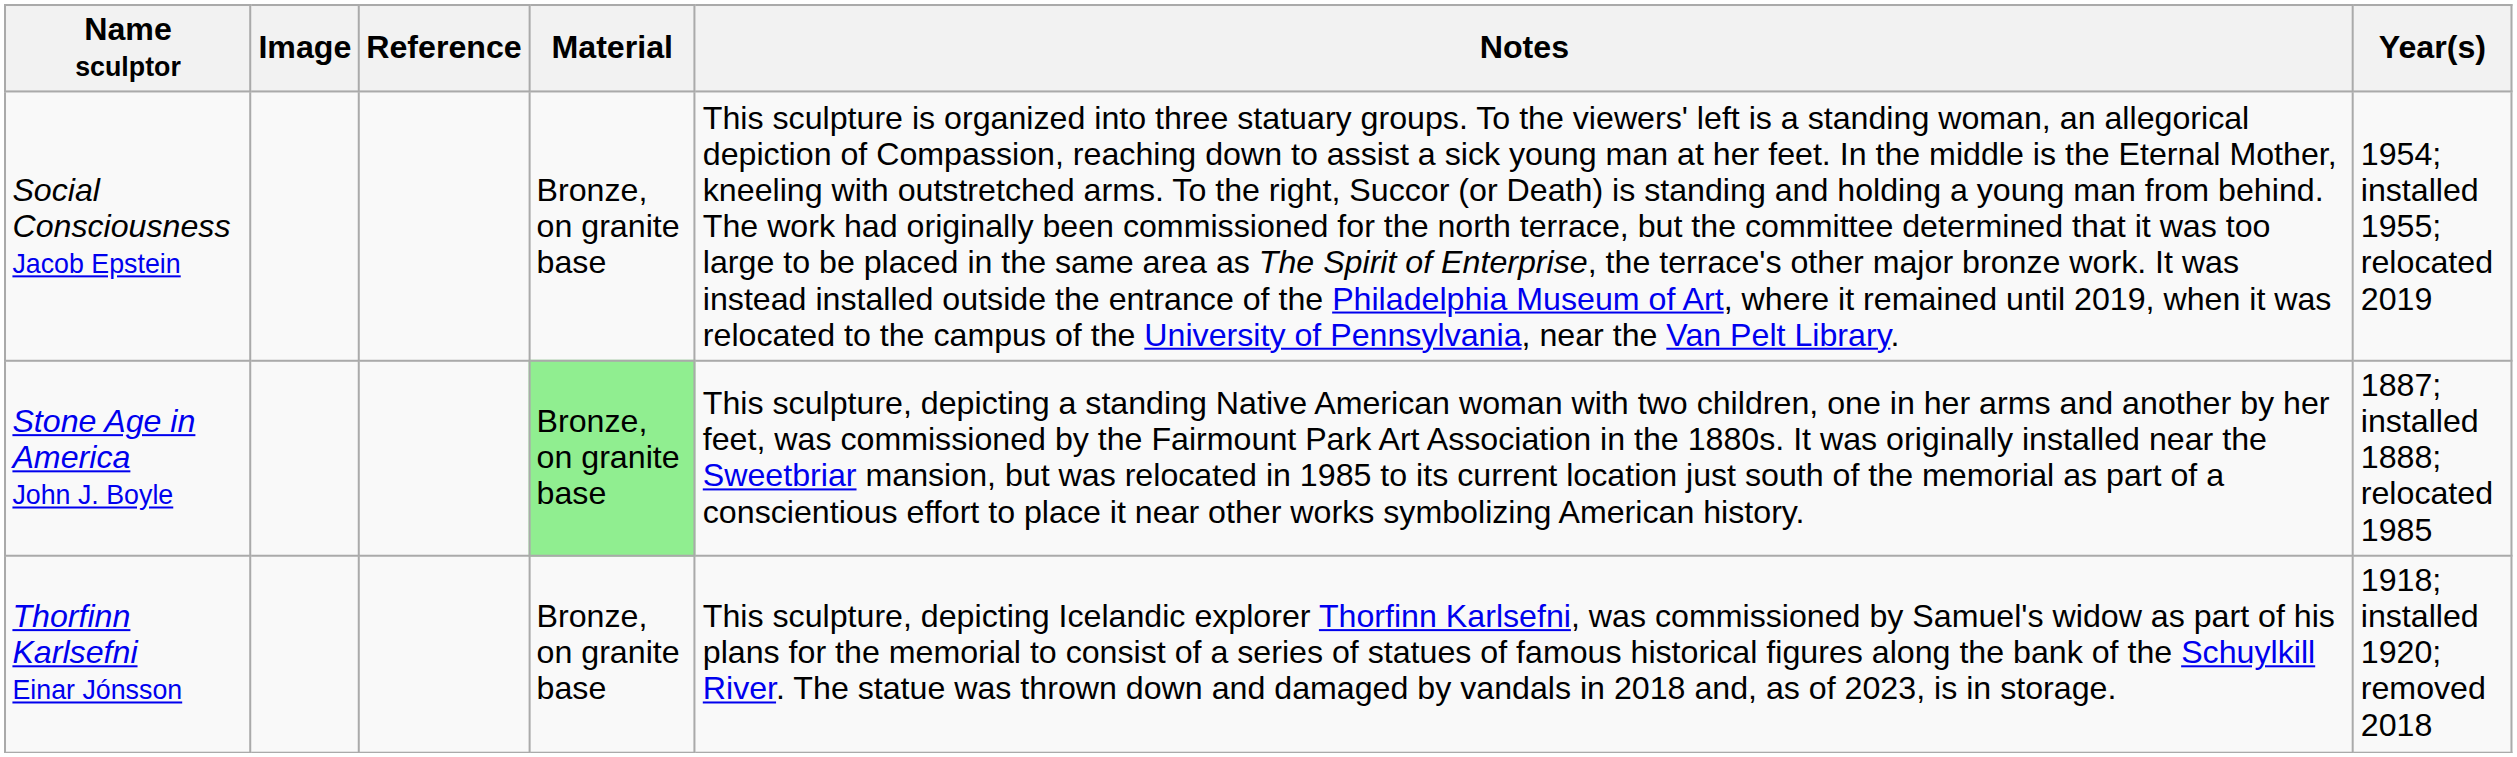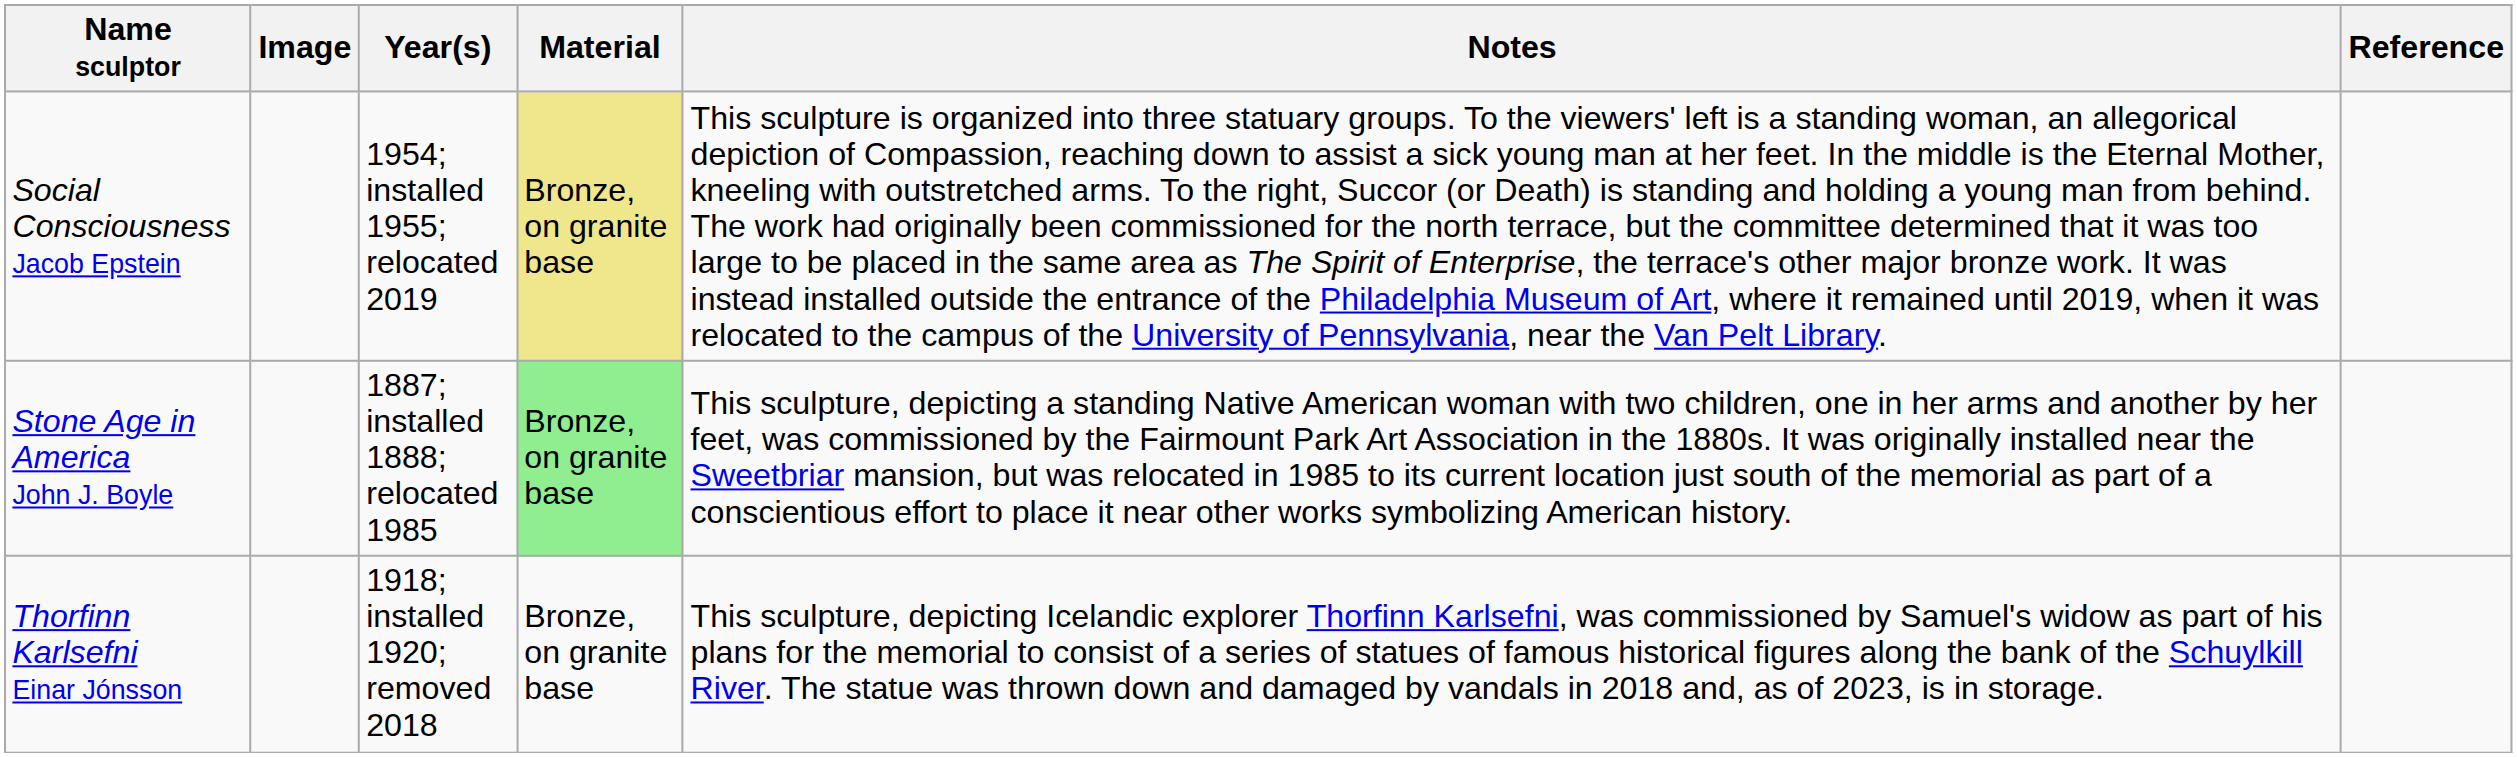columns swapped: Year(s) <-> Reference
Social Consciousness Jacob Epstein | Material: no background -> khaki background
